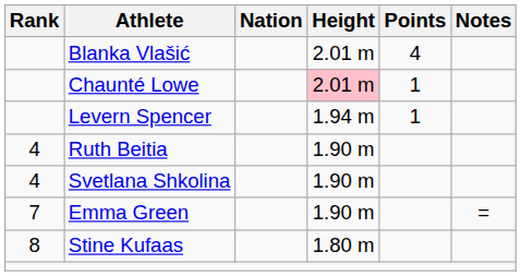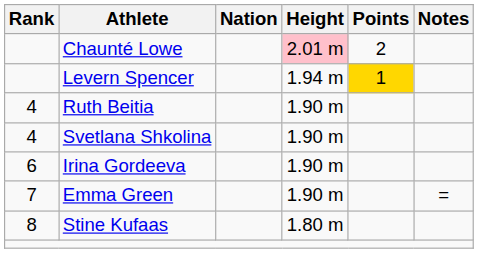- row: Blanka Vlašić | 2.01 m | 4
Chaunté Lowe | Points: 1 -> 2
Levern Spencer | Points: no background -> gold background
+ row: 6 | Irina Gordeeva | 1.90 m
